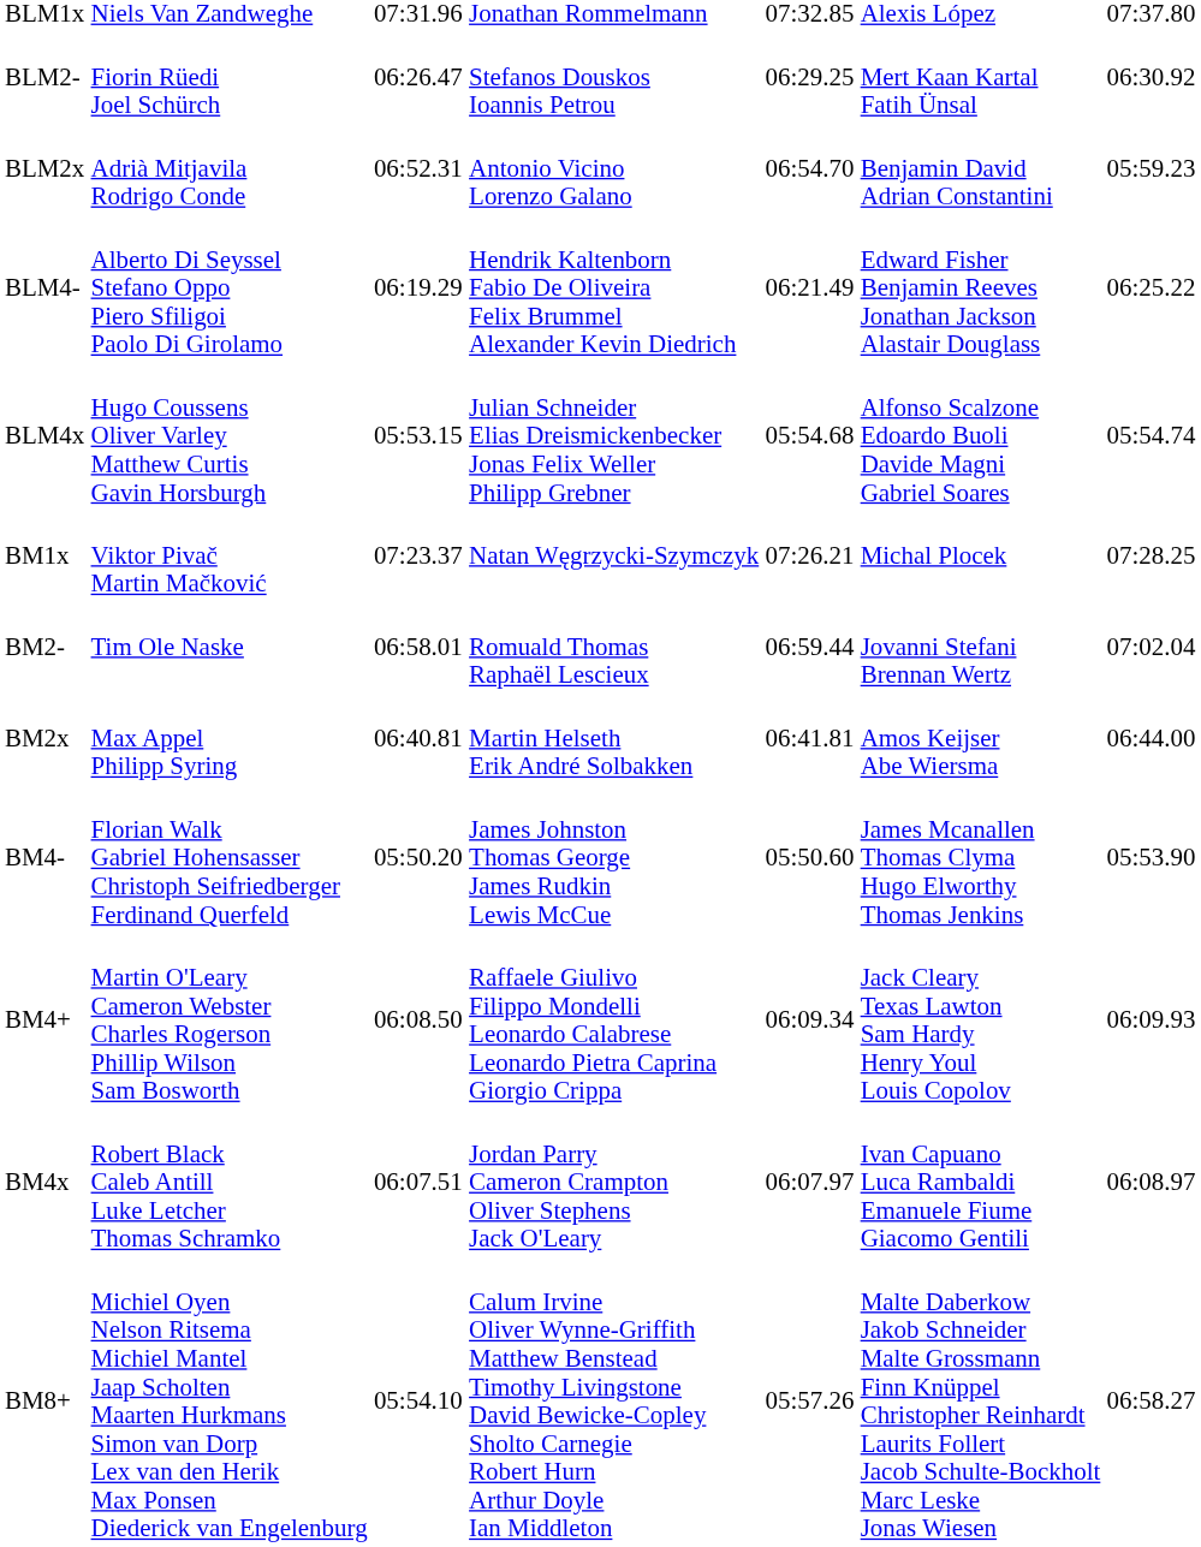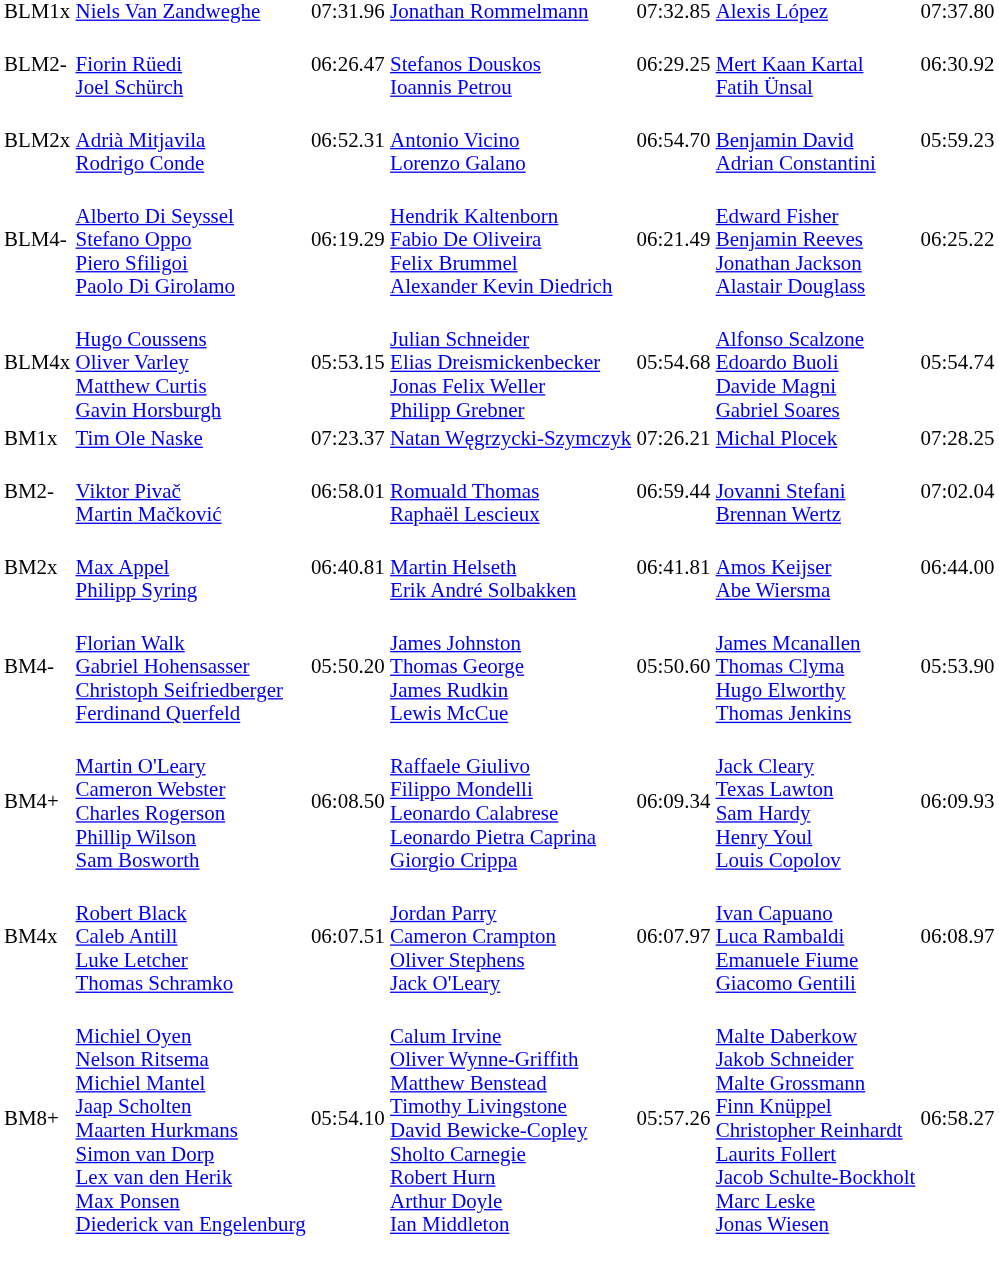BM1x | column 2: Viktor Pivač Martin Mačković -> Tim Ole Naske
BM2- | column 2: Tim Ole Naske -> Viktor Pivač Martin Mačković
